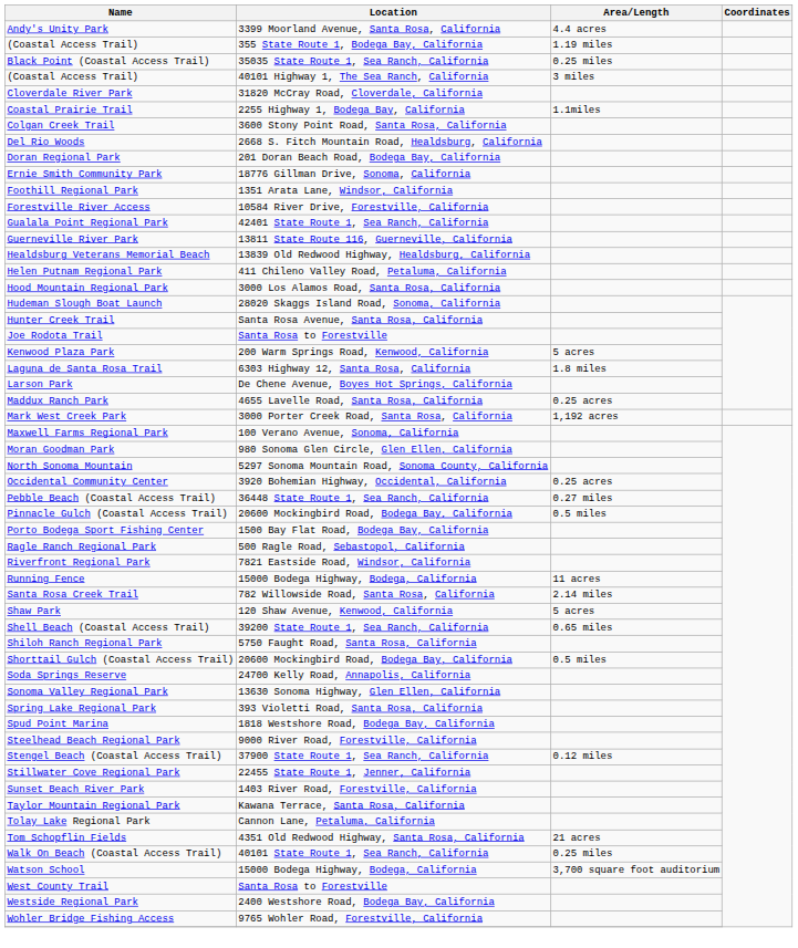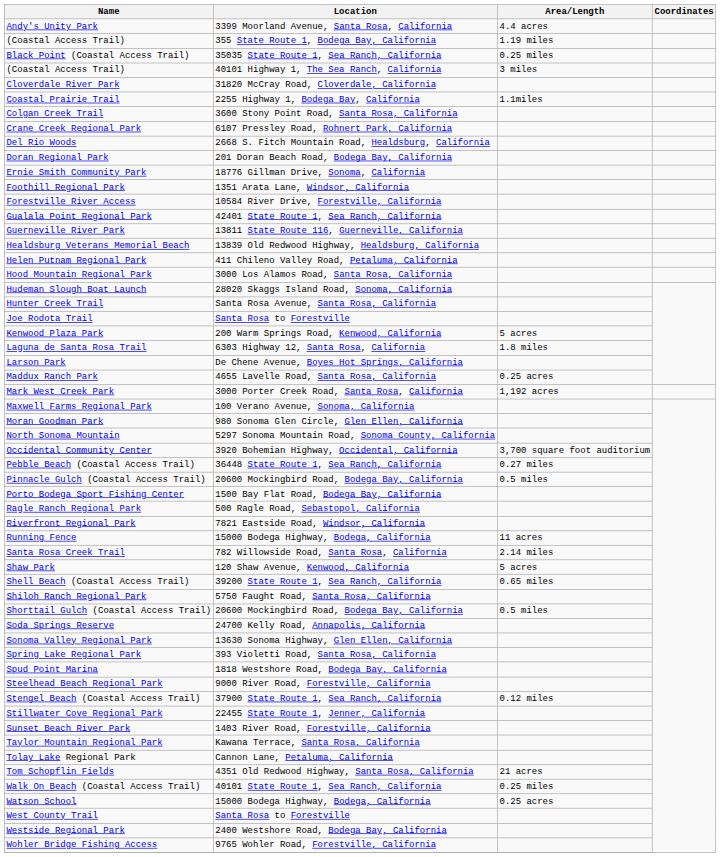+ row: Crane Creek Regional Park | 6107 Pressley Road, Rohnert Park, California
Occidental Community Center | Area/Length: 0.25 acres -> 3,700 square foot auditorium
Watson School | Area/Length: 3,700 square foot auditorium -> 0.25 acres
